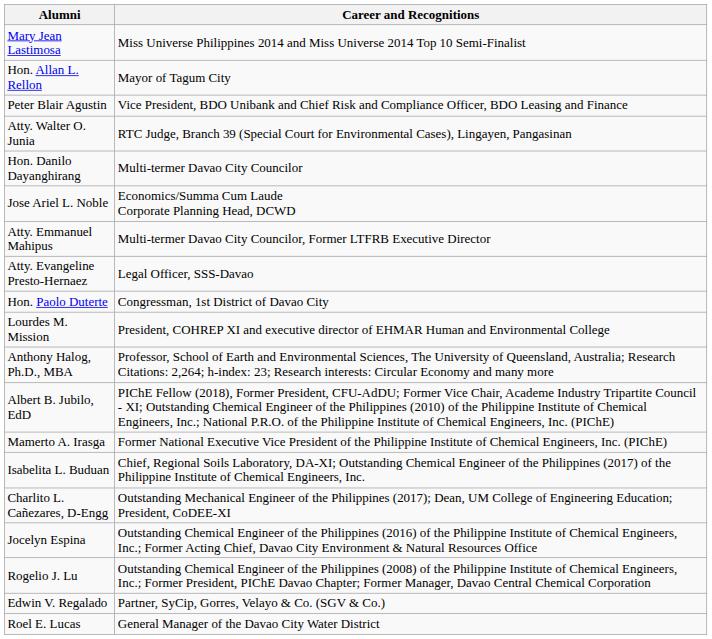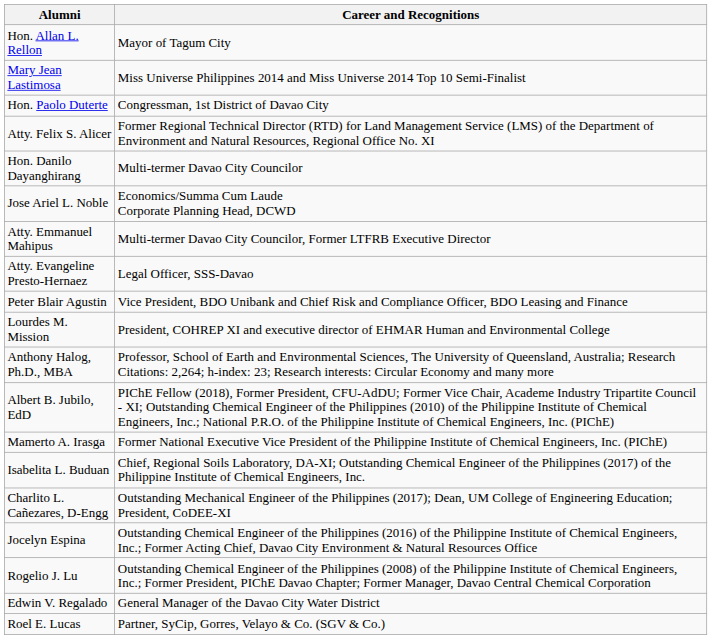rows swapped: Mary Jean Lastimosa <-> Hon. Allan L. Rellon
rows swapped: Hon. Paolo Duterte <-> Peter Blair Agustin
- row: Atty. Walter O. Junia | RTC Judge, Branch 39 (Special Court for Environmental Cases), Lingayen, Pangasinan
+ row: Atty. Felix S. Alicer | Former Regional Technical Director (RTD) for Land Management Service (LMS) of the Department of Environment and Natural Resources, Regional Office No. XI
Edwin V. Regalado | Career and Recognitions: Partner, SyCip, Gorres, Velayo & Co. (SGV & Co.) -> General Manager of the Davao City Water District
Roel E. Lucas | Career and Recognitions: General Manager of the Davao City Water District -> Partner, SyCip, Gorres, Velayo & Co. (SGV & Co.)
